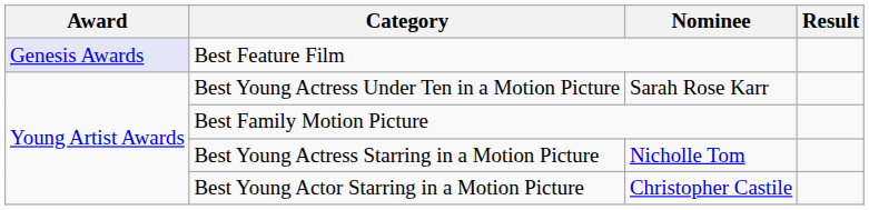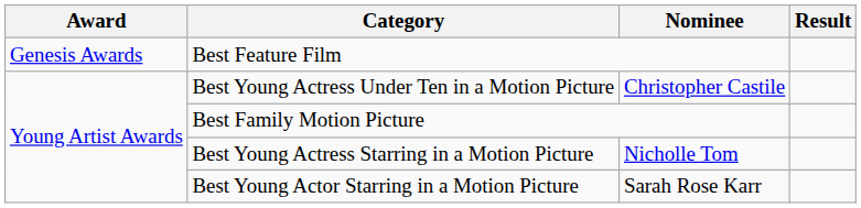Best Feature Film | Award: lavender background -> no background
Best Young Actress Under Ten in a Motion Picture | Nominee: Sarah Rose Karr -> Christopher Castile
Best Young Actor Starring in a Motion Picture | Nominee: Christopher Castile -> Sarah Rose Karr
